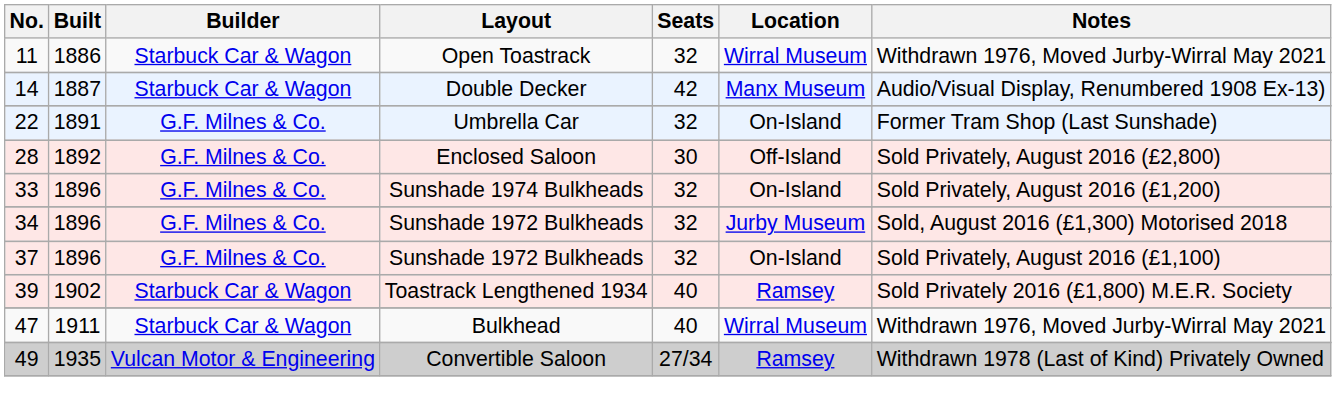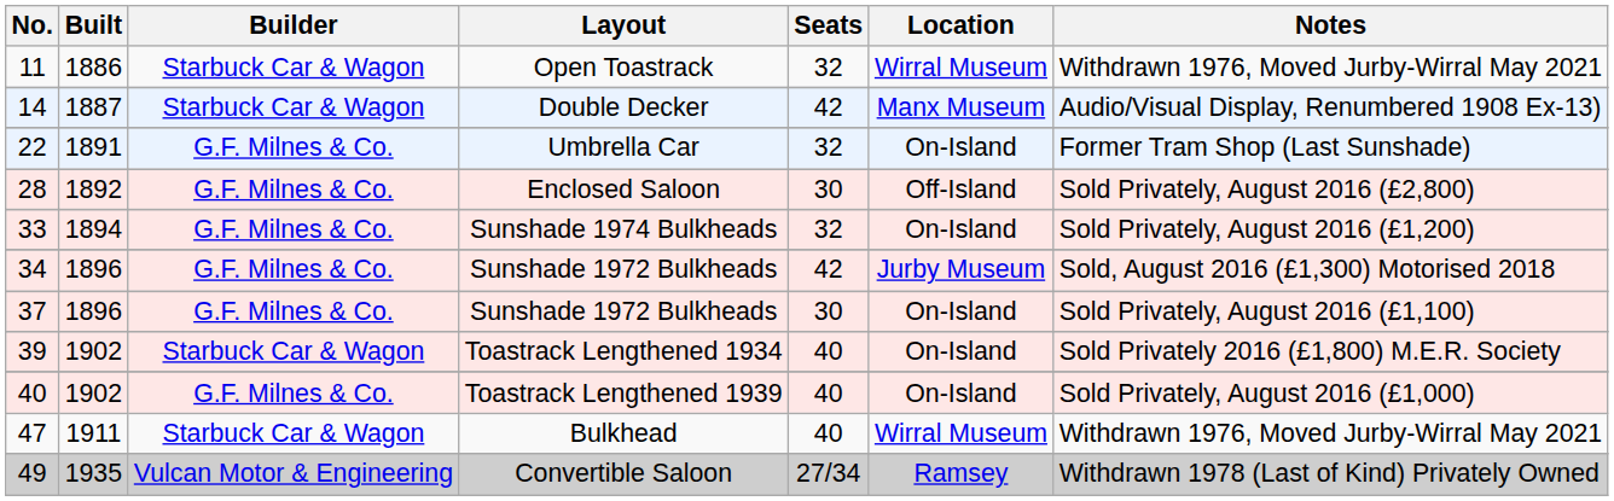Sunshade 1974 Bulkheads | Built: 1896 -> 1894
34 / Sunshade 1972 Bulkheads | Seats: 32 -> 42
37 / Sunshade 1972 Bulkheads | Seats: 32 -> 30
Toastrack Lengthened 1934 | Location: Ramsey -> On-Island
+ row: 40 | 1902 | G.F. Milnes & Co. | Toastrack Lengthened 1939 | 40 | On-Island | Sold Privately, August 2016 (£1,000)
